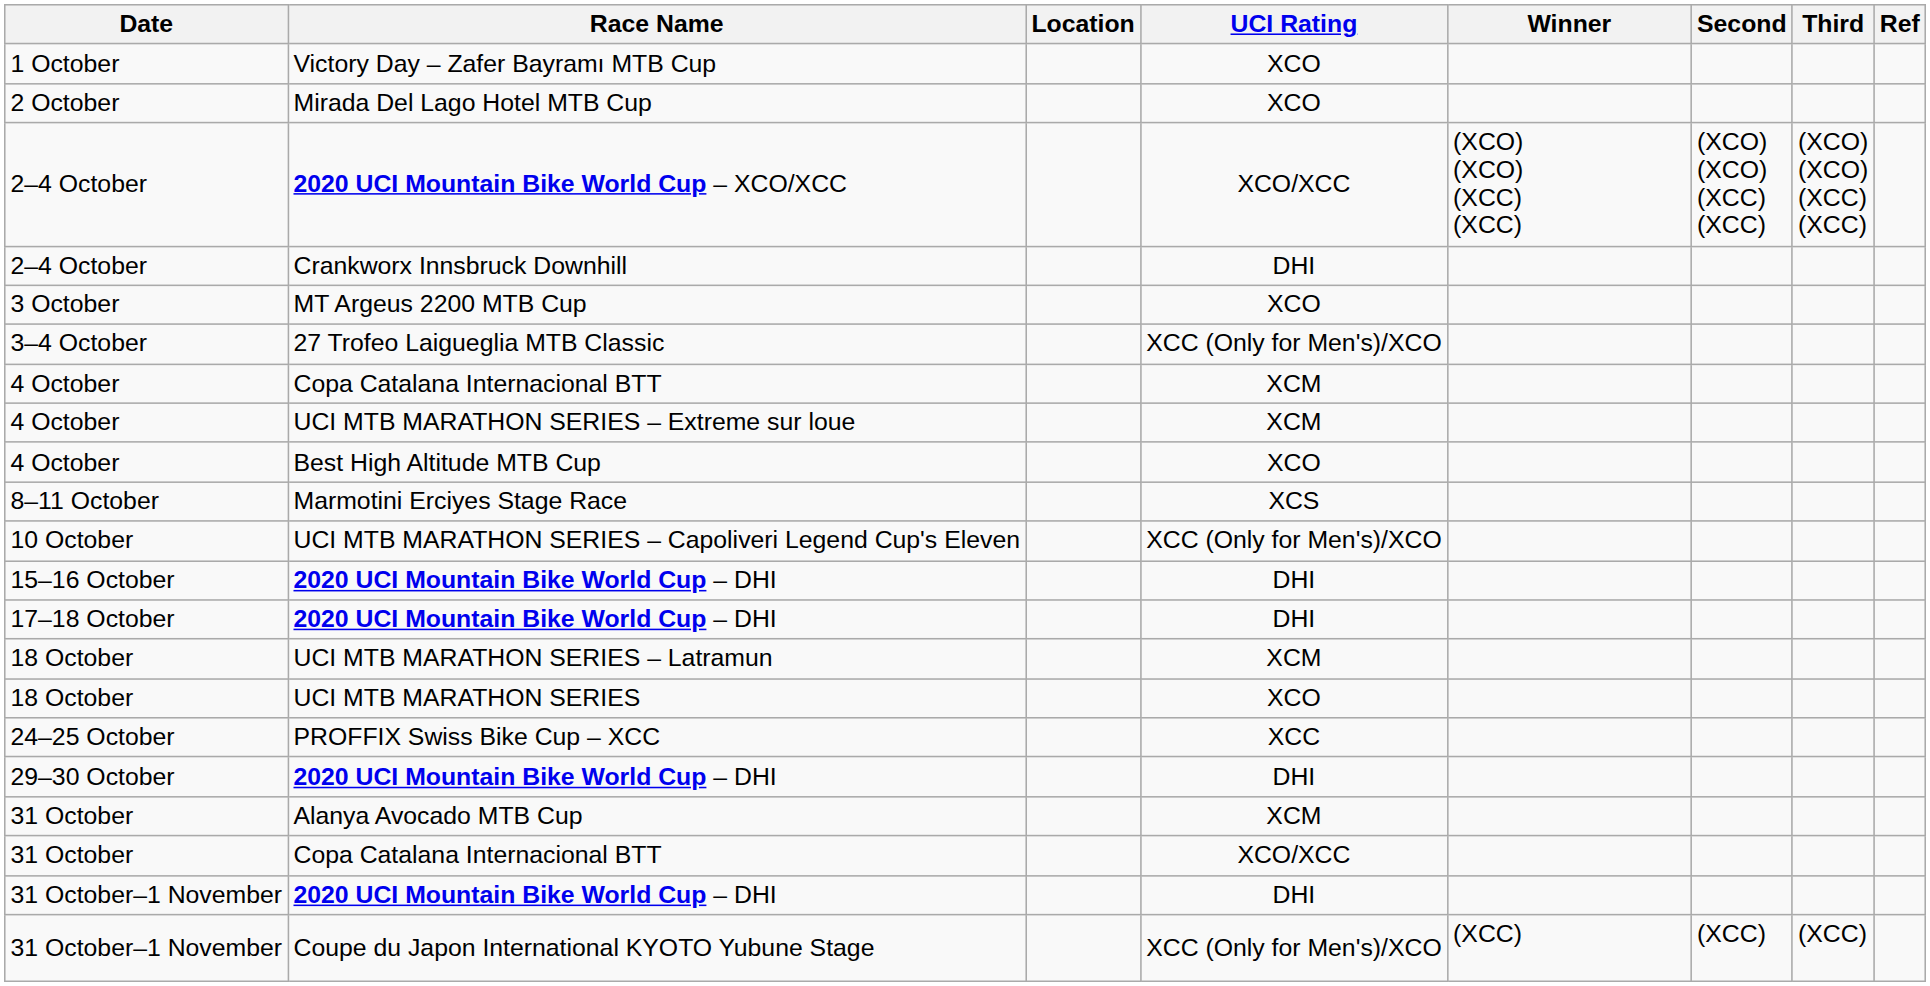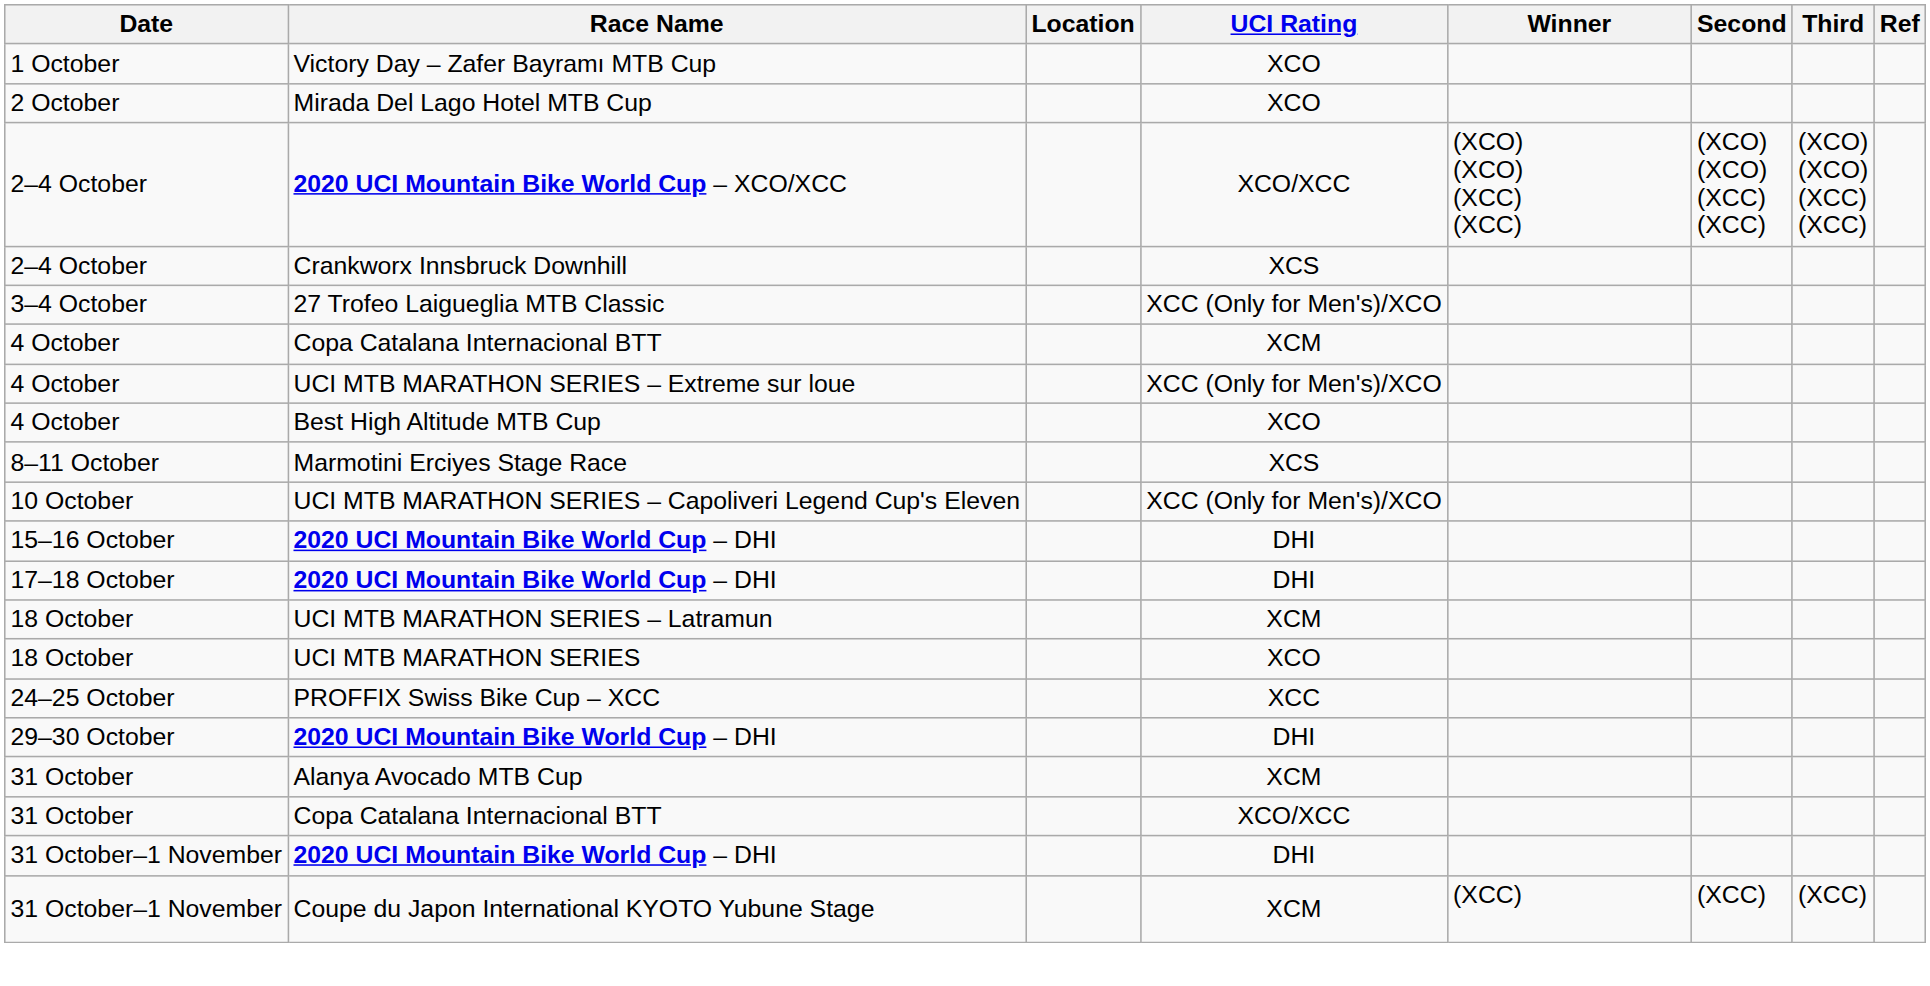Crankworx Innsbruck Downhill | UCI Rating: DHI -> XCS
- row: 3 October | MT Argeus 2200 MTB Cup | XCO
UCI MTB MARATHON SERIES – Extreme sur loue | UCI Rating: XCM -> XCC (Only for Men's)/XCO
Coupe du Japon International KYOTO Yubune Stage | UCI Rating: XCC (Only for Men's)/XCO -> XCM
